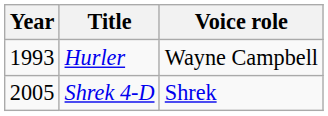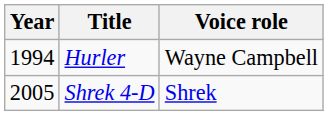Hurler | Year: 1993 -> 1994
